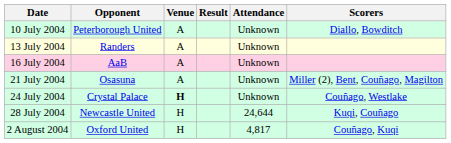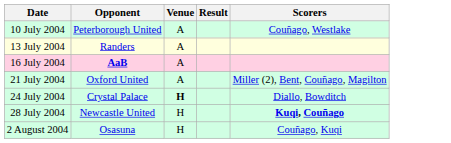- column: Attendance | Unknown | Unknown | Unknown | Unknown | Unknown | 24,644 | 4,817
10 July 2004 | Scorers: Diallo, Bowditch -> Couñago, Westlake
16 July 2004 | Opponent: normal -> bold
21 July 2004 | Opponent: Osasuna -> Oxford United
24 July 2004 | Scorers: Couñago, Westlake -> Diallo, Bowditch
28 July 2004 | Scorers: normal -> bold
2 August 2004 | Opponent: Oxford United -> Osasuna
